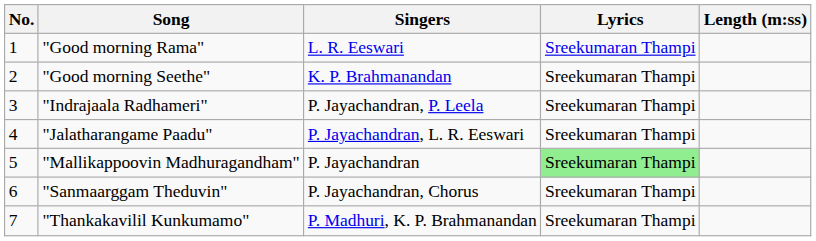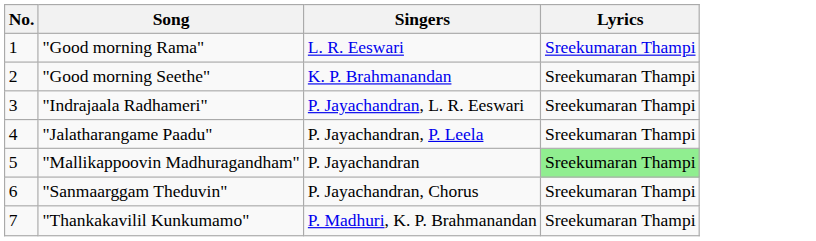- column: Length (m:ss)
"Indrajaala Radhameri" | Singers: P. Jayachandran, P. Leela -> P. Jayachandran, L. R. Eeswari
"Jalatharangame Paadu" | Singers: P. Jayachandran, L. R. Eeswari -> P. Jayachandran, P. Leela
